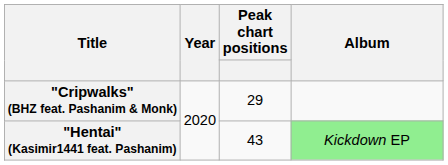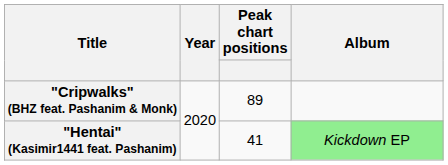"Cripwalks" (BHZ feat. Pashanim & Monk) | Peak chart positions: 29 -> 89
"Hentai" (Kasimir1441 feat. Pashanim) | Peak chart positions: 43 -> 41
